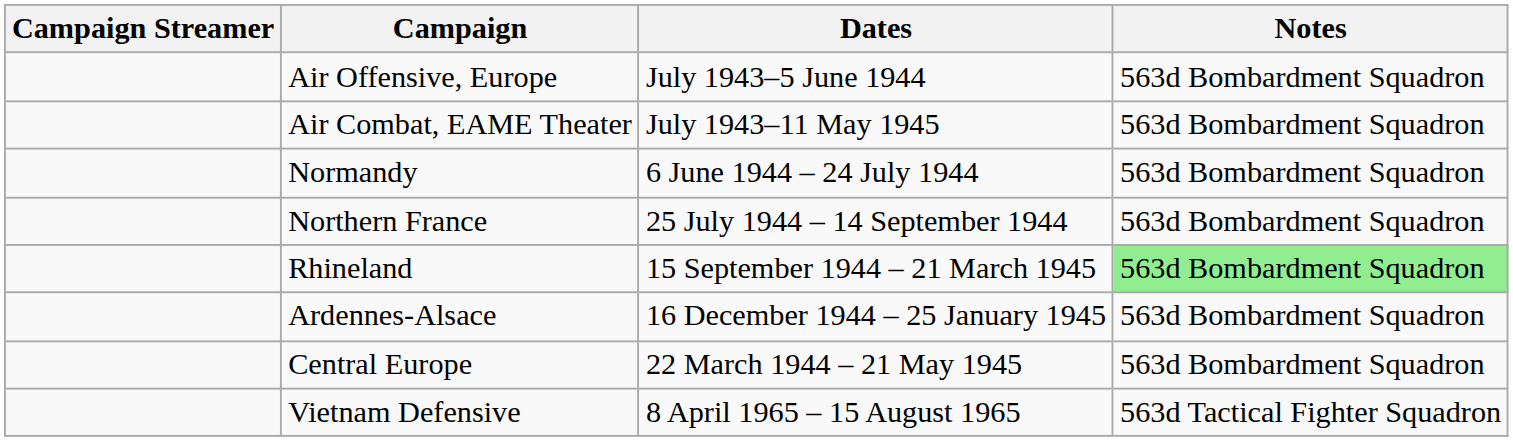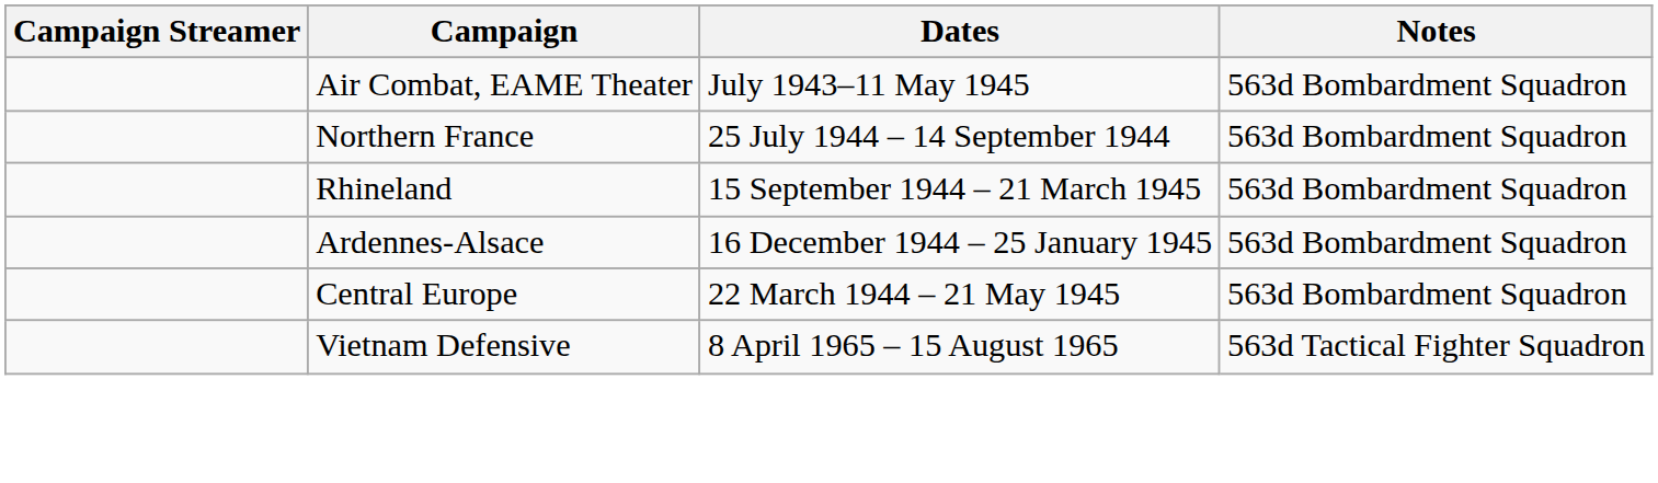- row: Air Offensive, Europe | July 1943–5 June 1944 | 563d Bombardment Squadron
- row: Normandy | 6 June 1944 – 24 July 1944 | 563d Bombardment Squadron
Rhineland | Notes: lightgreen background -> no background
